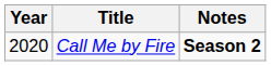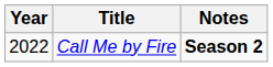Call Me by Fire | Year: 2020 -> 2022
